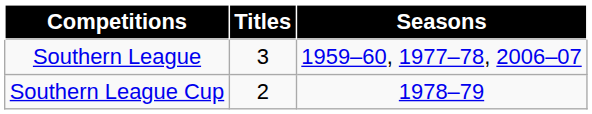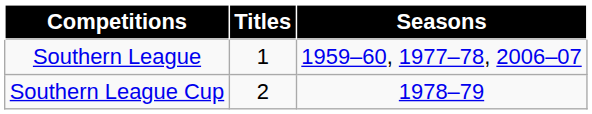Southern League | Titles: 3 -> 1
